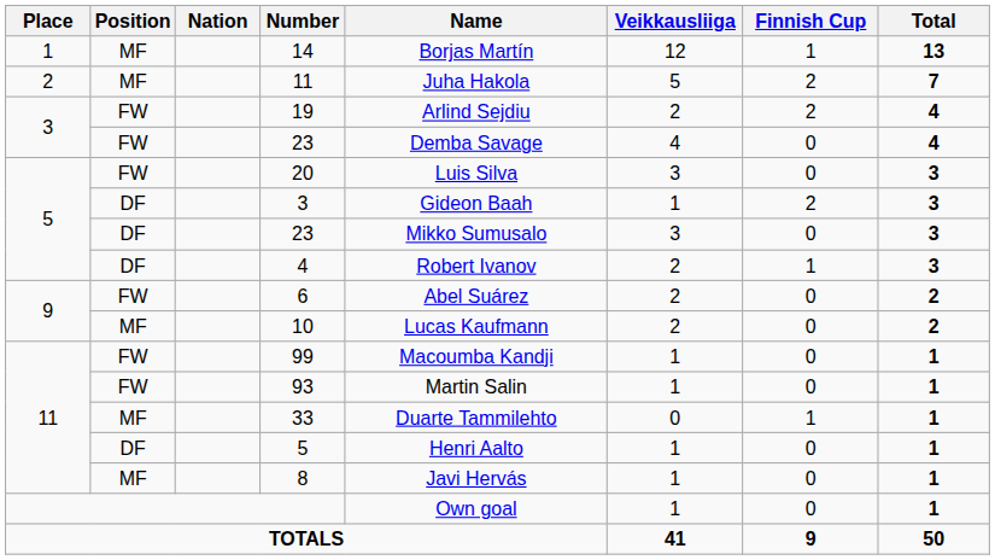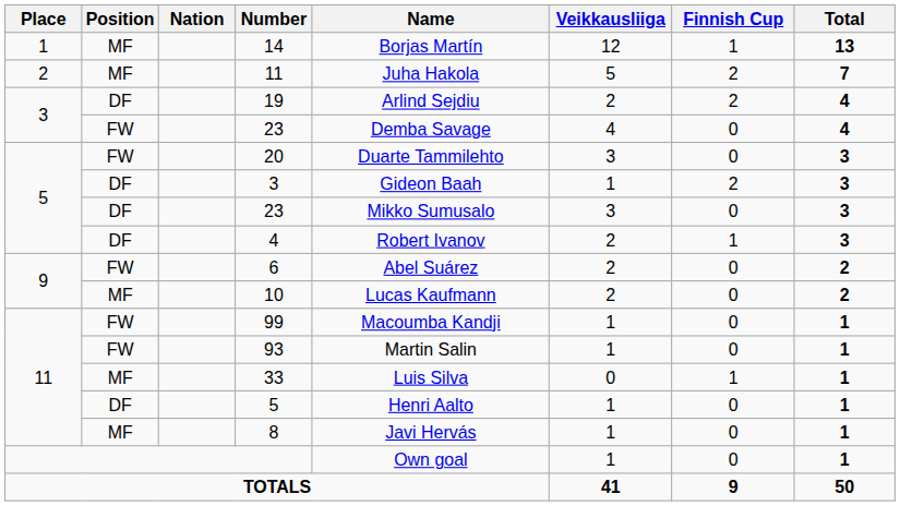19 | Position: FW -> DF
20 | Name: Luis Silva -> Duarte Tammilehto
33 | Name: Duarte Tammilehto -> Luis Silva
